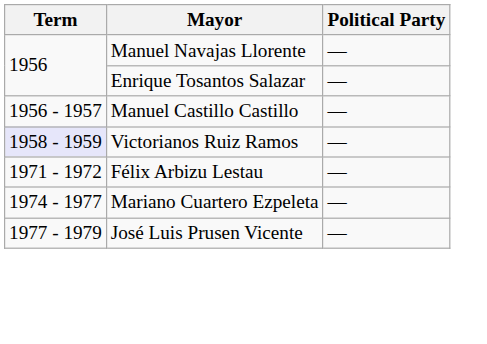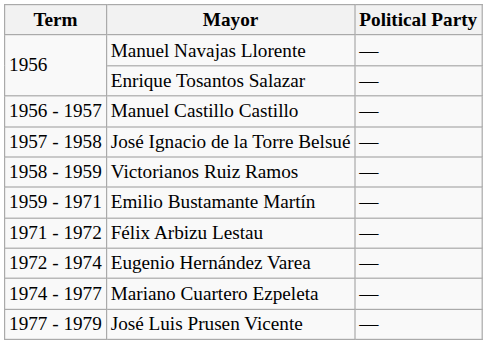+ row: 1957 - 1958 | José Ignacio de la Torre Belsué | —
Victorianos Ruiz Ramos | Term: lavender background -> no background
+ row: 1959 - 1971 | Emilio Bustamante Martín | —
+ row: 1972 - 1974 | Eugenio Hernández Varea | —
